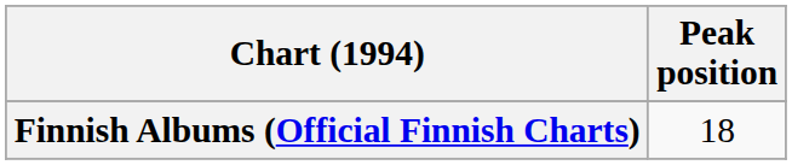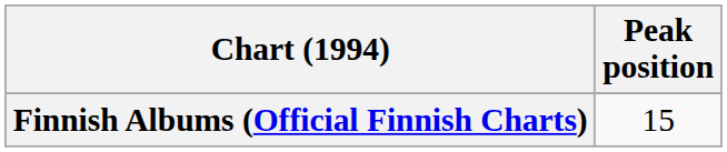Finnish Albums (Official Finnish Charts) | Peak position: 18 -> 15
